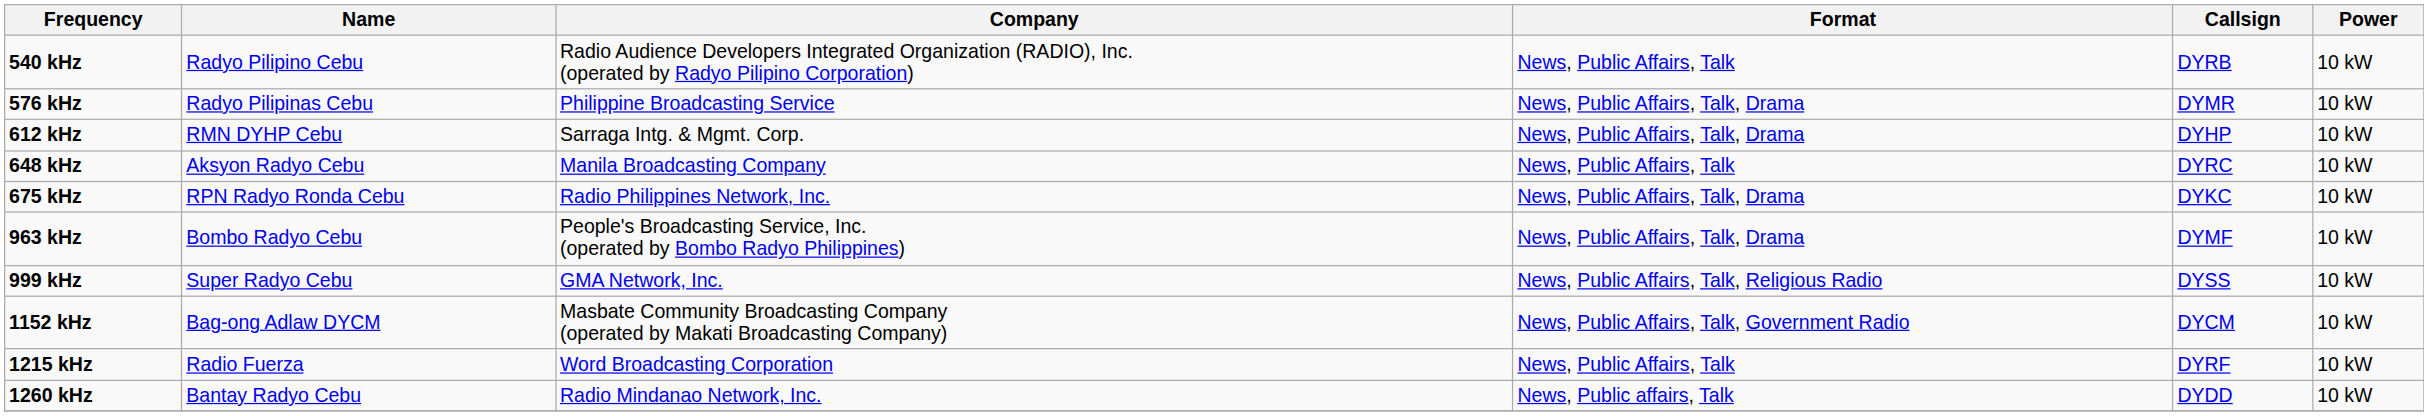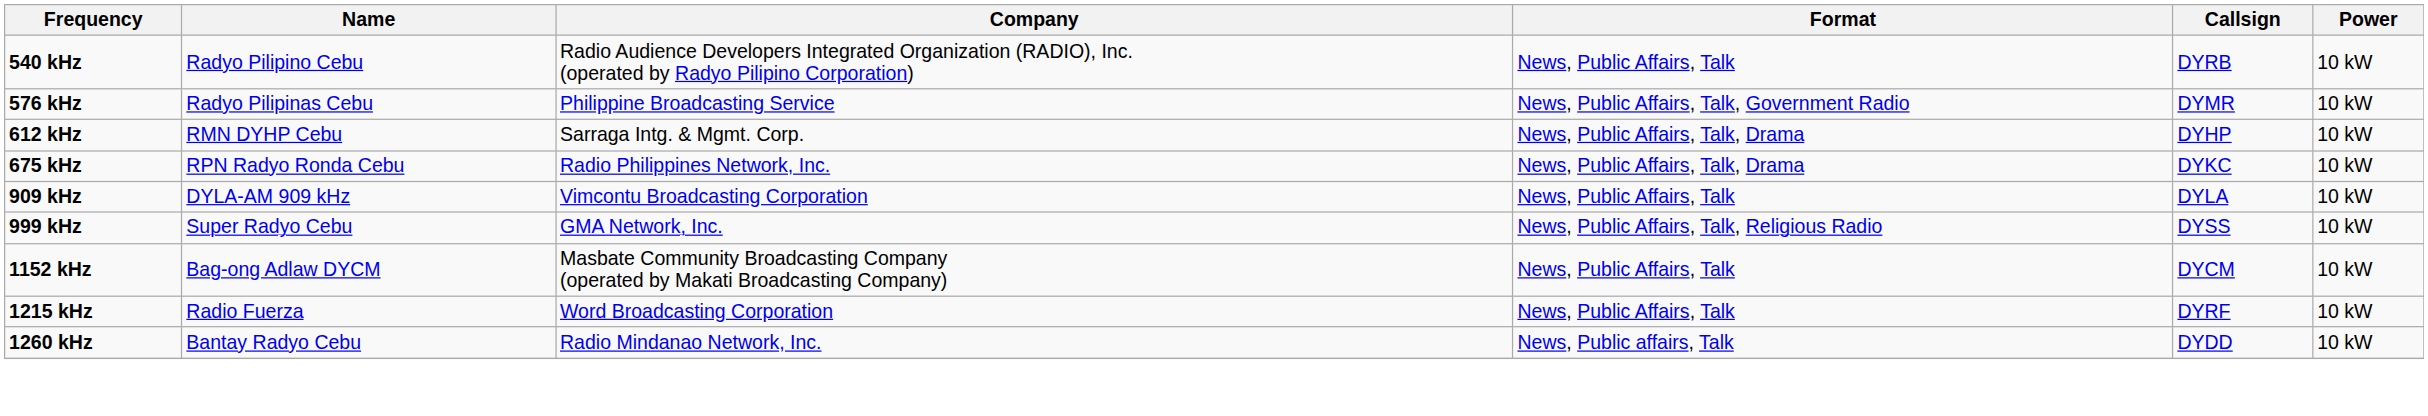576 kHz | Format: News, Public Affairs, Talk, Drama -> News, Public Affairs, Talk, Government Radio
- row: 648 kHz | Aksyon Radyo Cebu | Manila Broadcasting Company | News, Public Affairs, Talk | DYRC | 10 kW
+ row: 909 kHz | DYLA-AM 909 kHz | Vimcontu Broadcasting Corporation | News, Public Affairs, Talk | DYLA | 10 kW
- row: 963 kHz | Bombo Radyo Cebu | People's Broadcasting Service, Inc. (operated by Bombo Radyo Philippines) | News, Public Affairs, Talk, Drama | DYMF | 10 kW
1152 kHz | Format: News, Public Affairs, Talk, Government Radio -> News, Public Affairs, Talk
